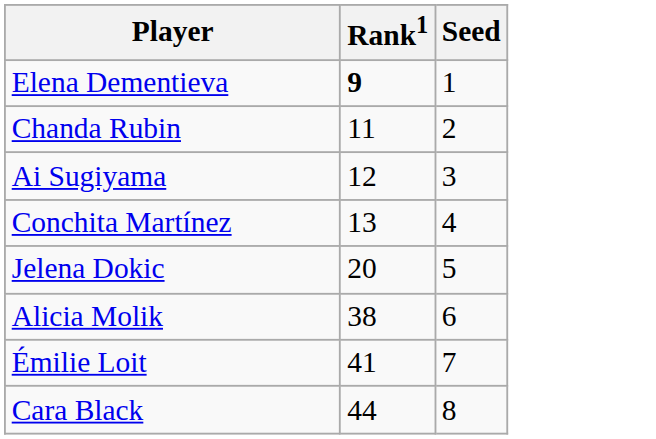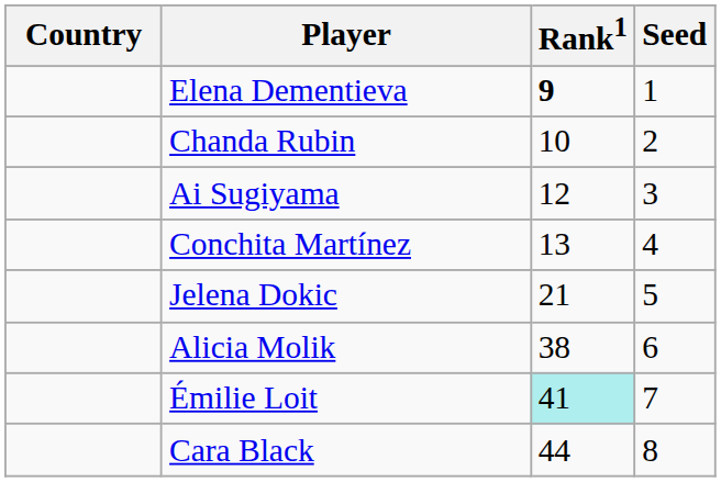+ column: Country
Chanda Rubin | Rank1: 11 -> 10
Jelena Dokic | Rank1: 20 -> 21
Émilie Loit | Rank1: no background -> paleturquoise background
